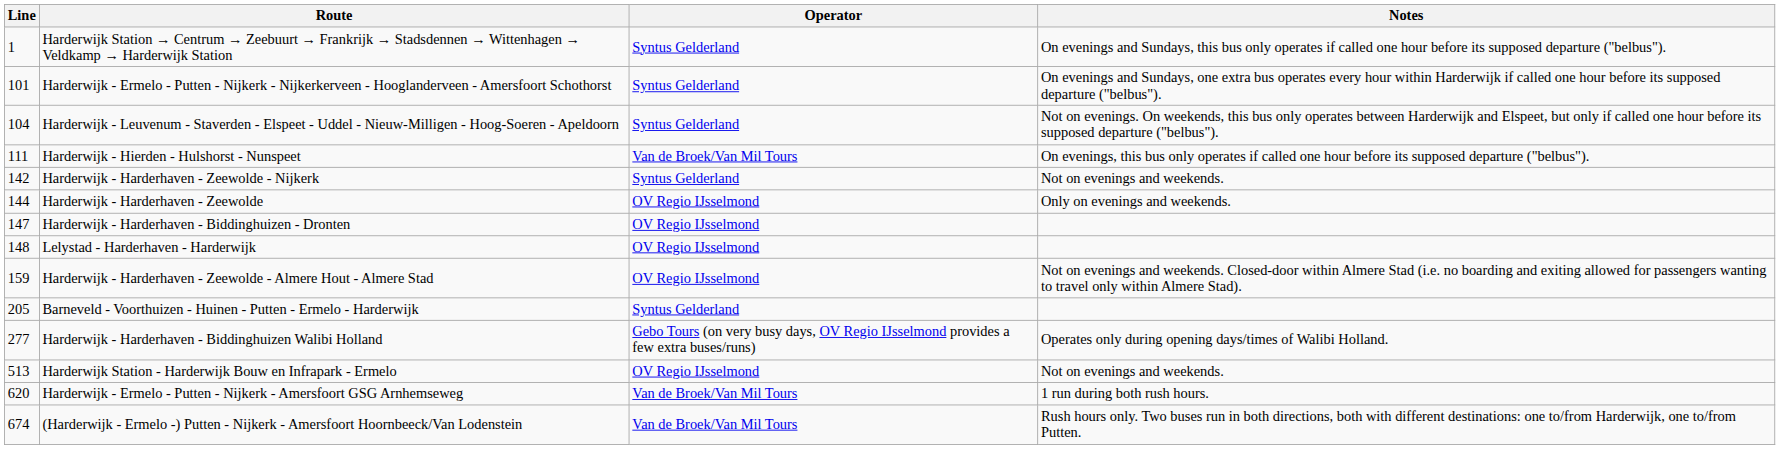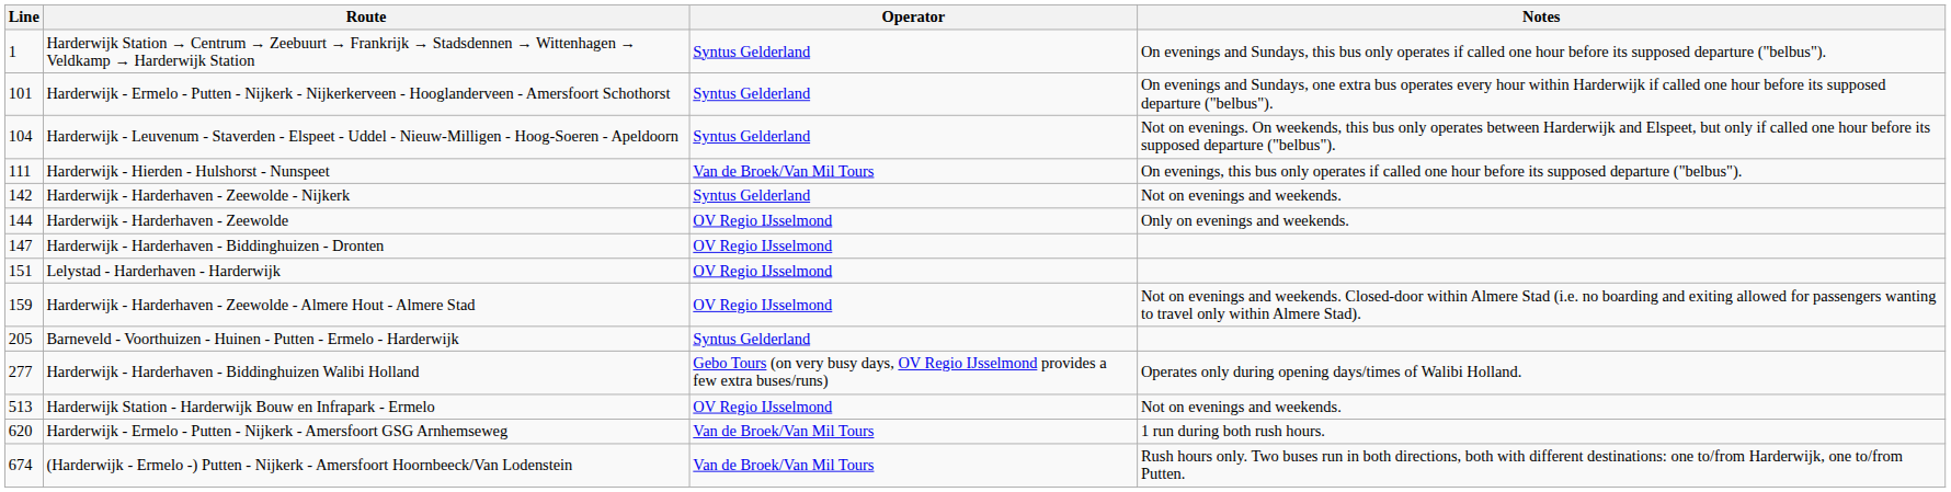Lelystad - Harderhaven - Harderwijk | Line: 148 -> 151
